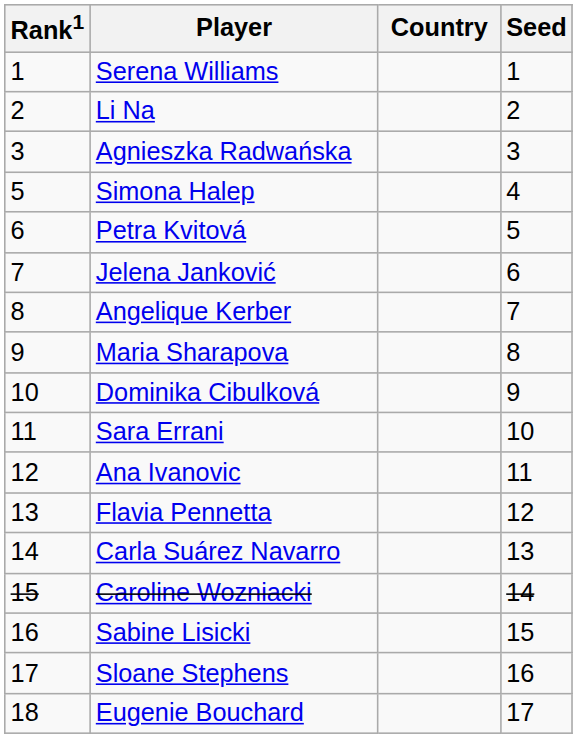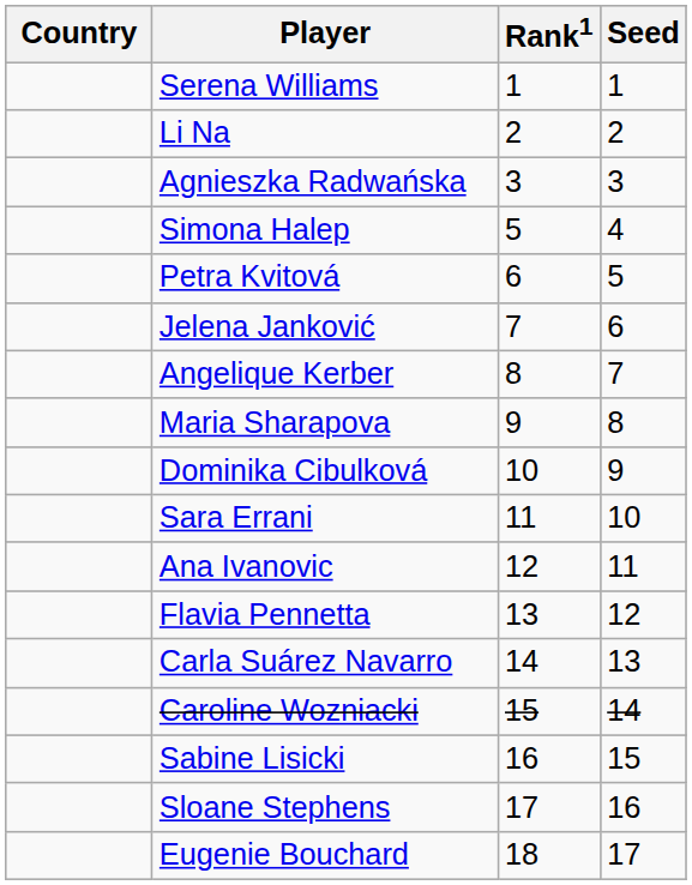columns swapped: Country <-> Rank1
